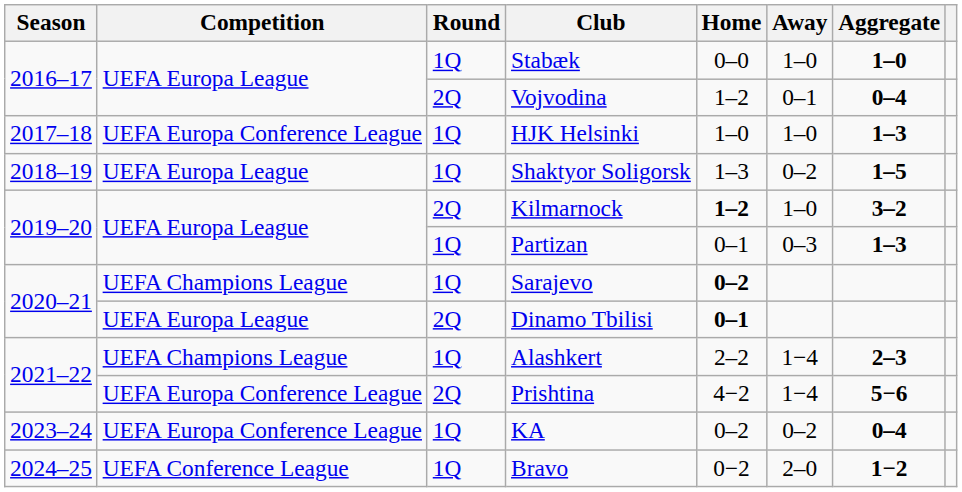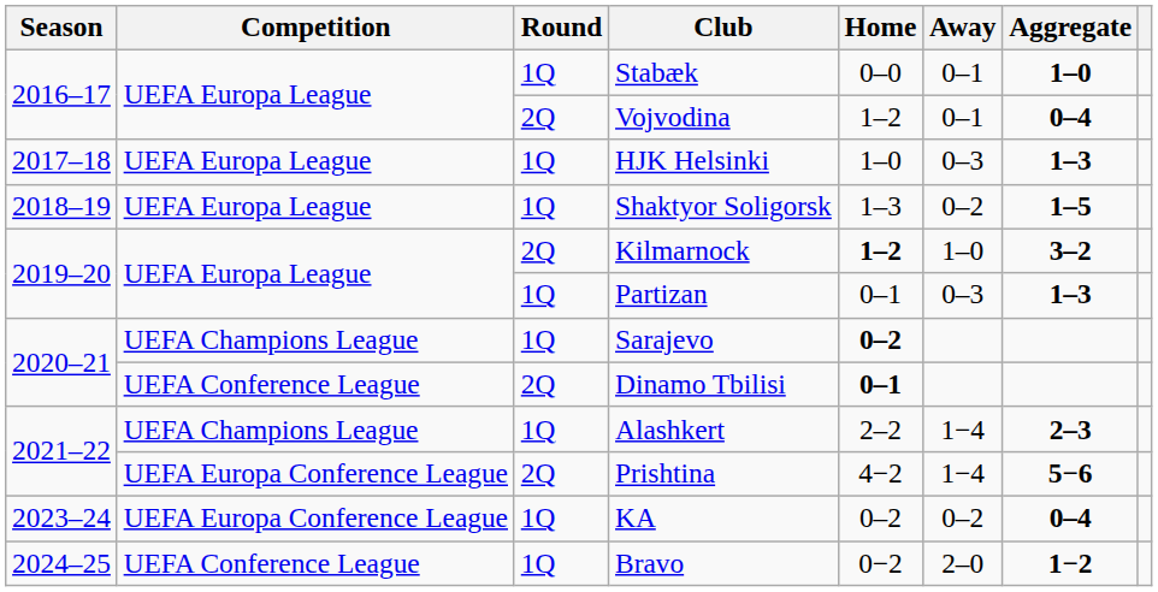Stabæk | Away: 1–0 -> 0–1
HJK Helsinki | Competition: UEFA Europa Conference League -> UEFA Europa League
HJK Helsinki | Away: 1–0 -> 0–3
Dinamo Tbilisi | Competition: UEFA Europa League -> UEFA Conference League
